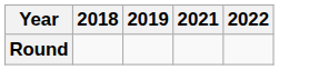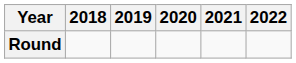+ column: 2020
